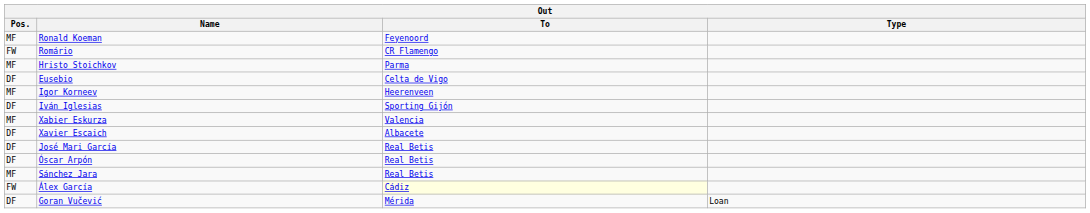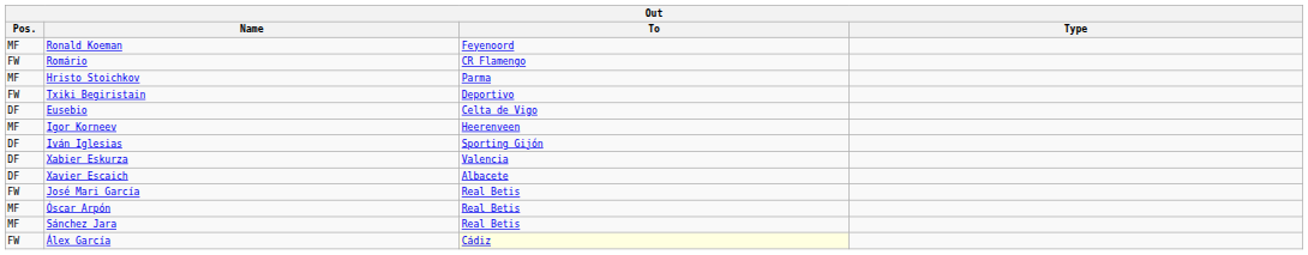+ row: FW | Txiki Begiristain | Deportivo
Xabier Eskurza | Pos.: MF -> DF
José Mari García | Pos.: DF -> FW
Óscar Arpón | Pos.: DF -> MF
- row: DF | Goran Vučević | Mérida | Loan
